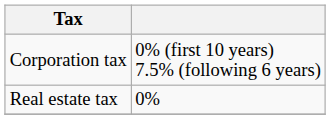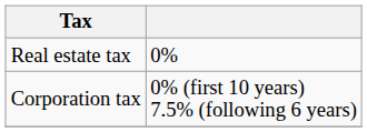rows swapped: Corporation tax <-> Real estate tax
